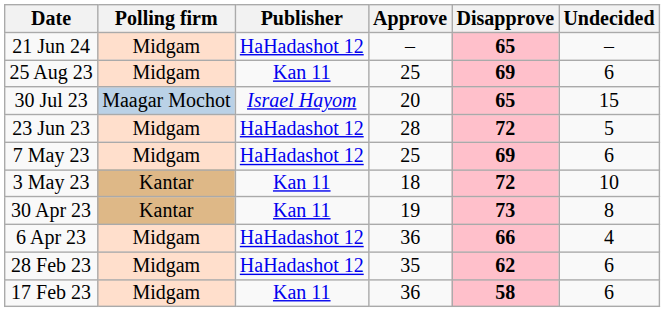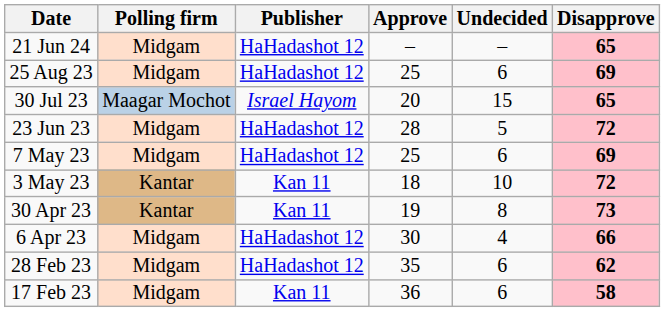columns swapped: Disapprove <-> Undecided
25 Aug 23 | Publisher: Kan 11 -> HaHadashot 12
6 Apr 23 | Approve: 36 -> 30
